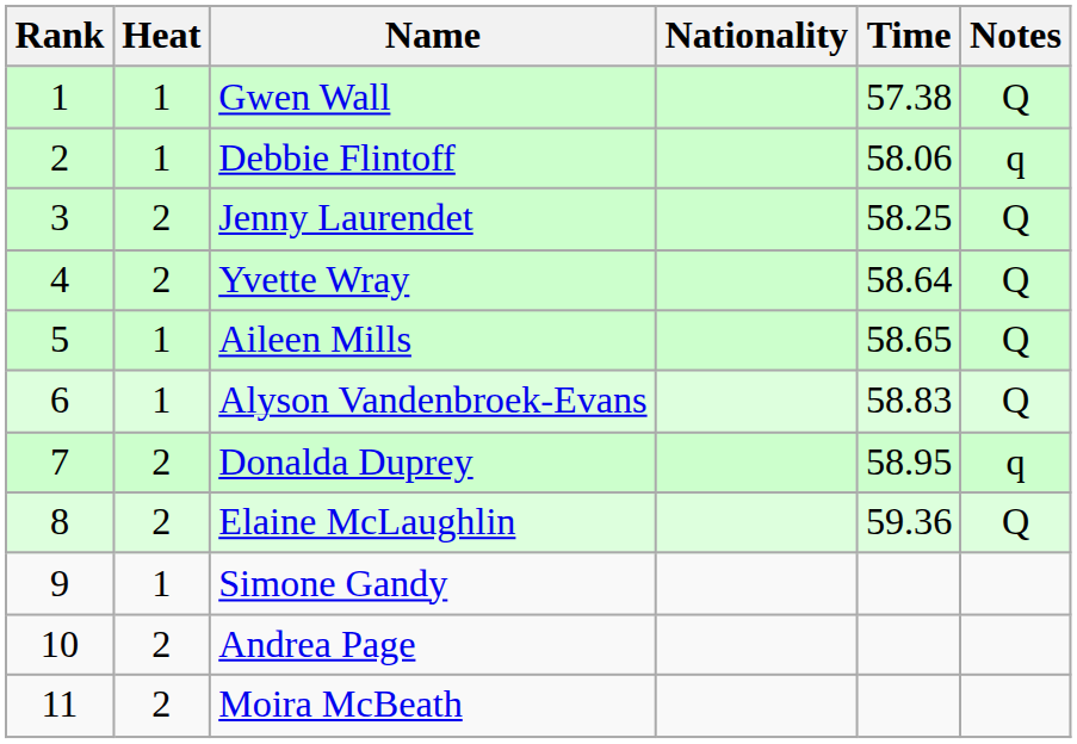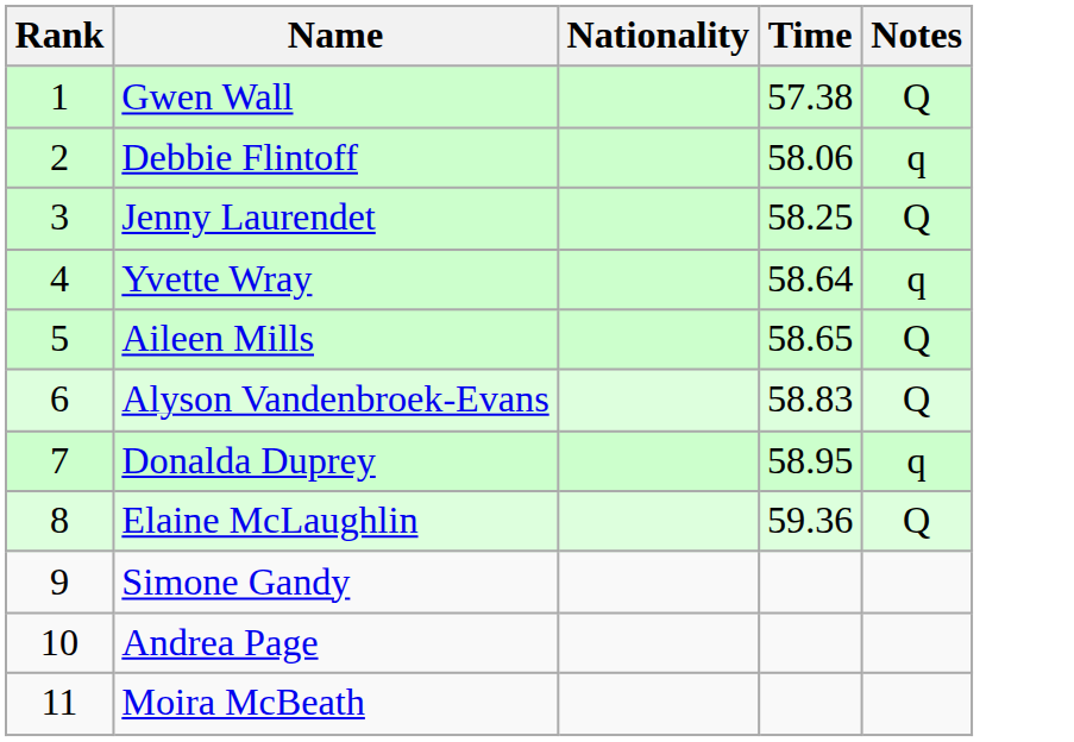- column: Heat | 1 | 1 | 2 | 2 | 1 | 1 | 2 | 2 | 1 | 2 | 2
Yvette Wray | Notes: Q -> q
